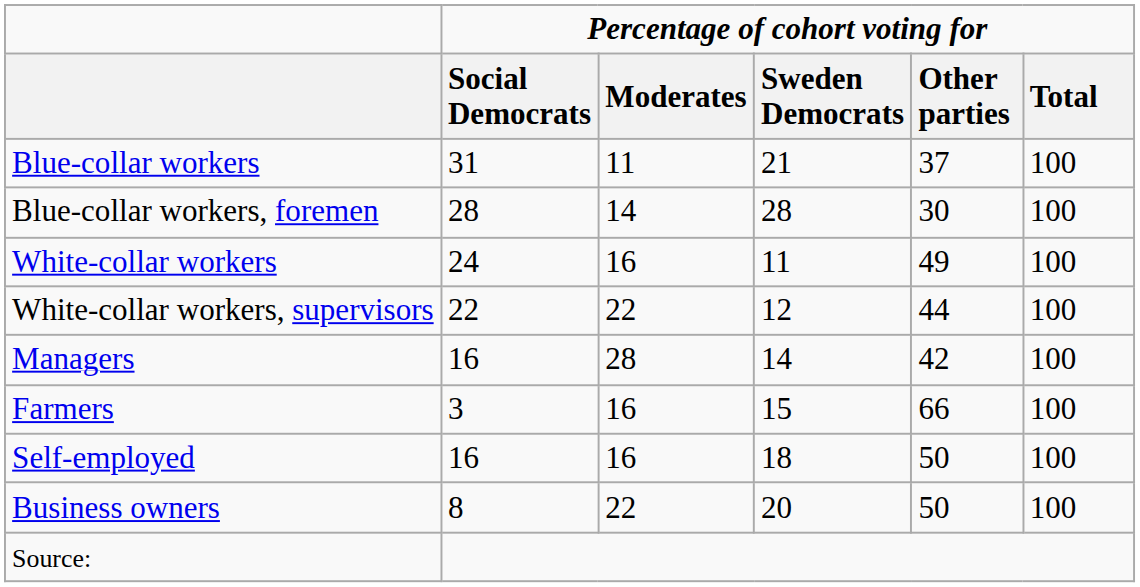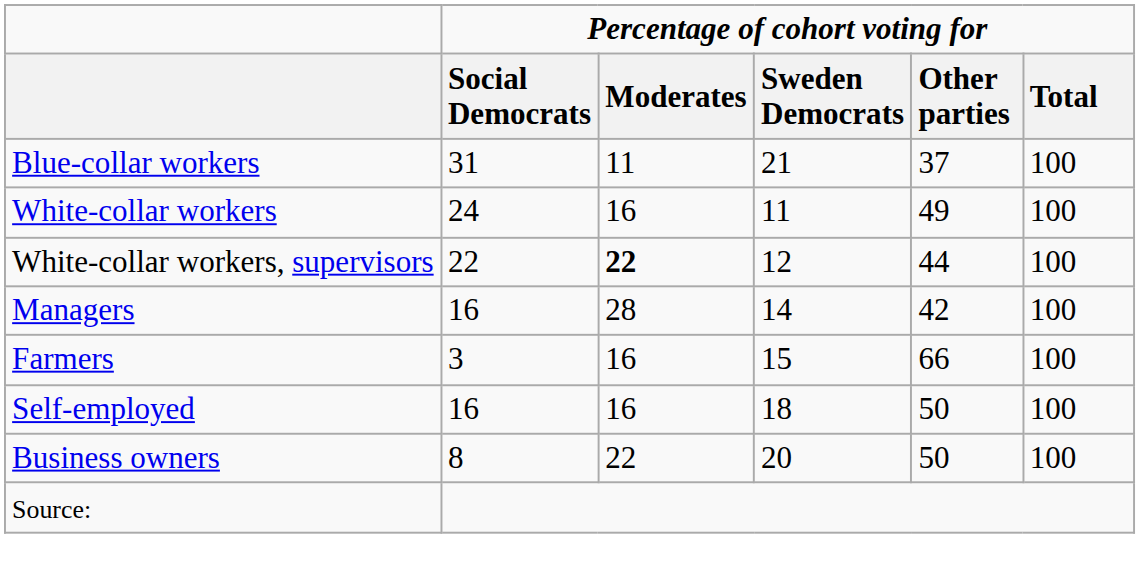- row: Blue-collar workers, foremen | 28 | 14 | 28 | 30 | 100
White-collar workers, supervisors | Percentage of cohort voting for / Moderates: normal -> bold
